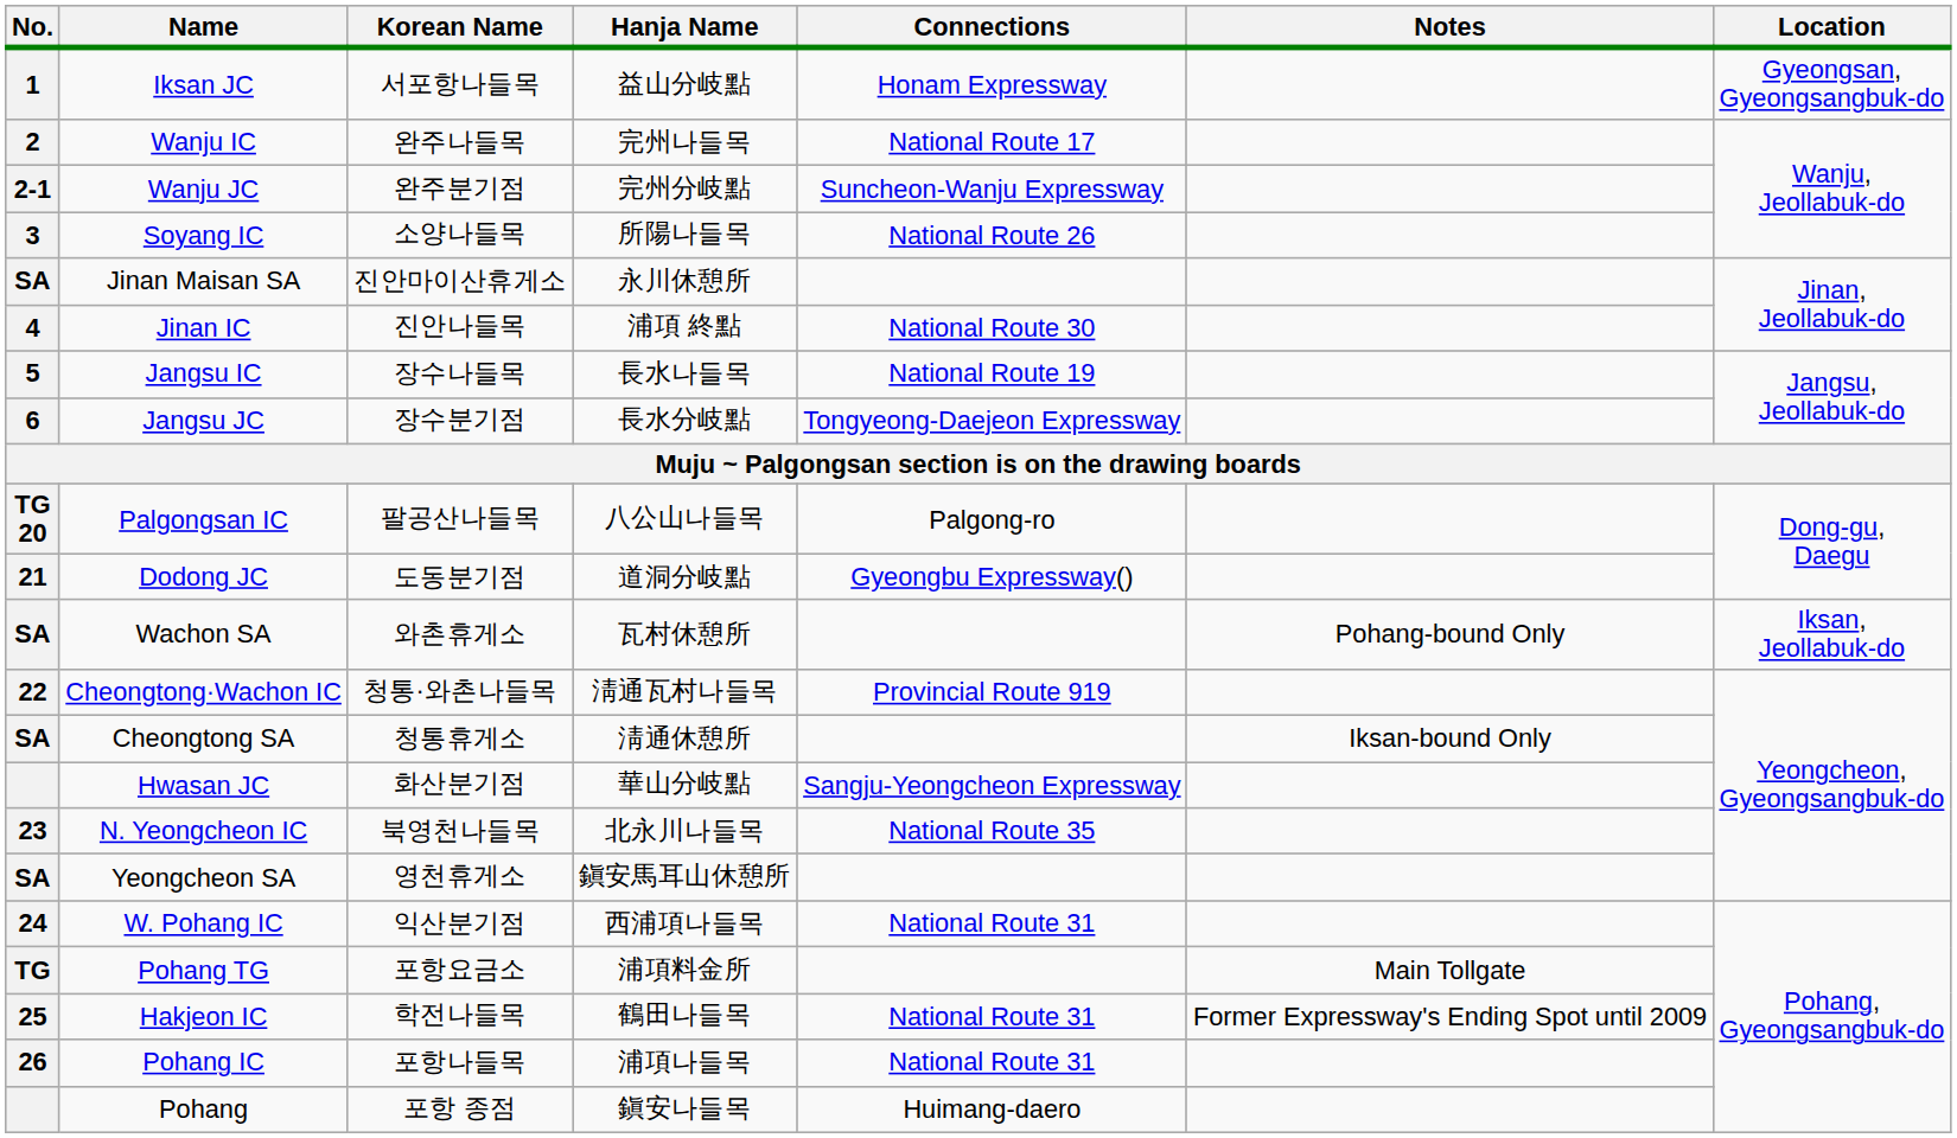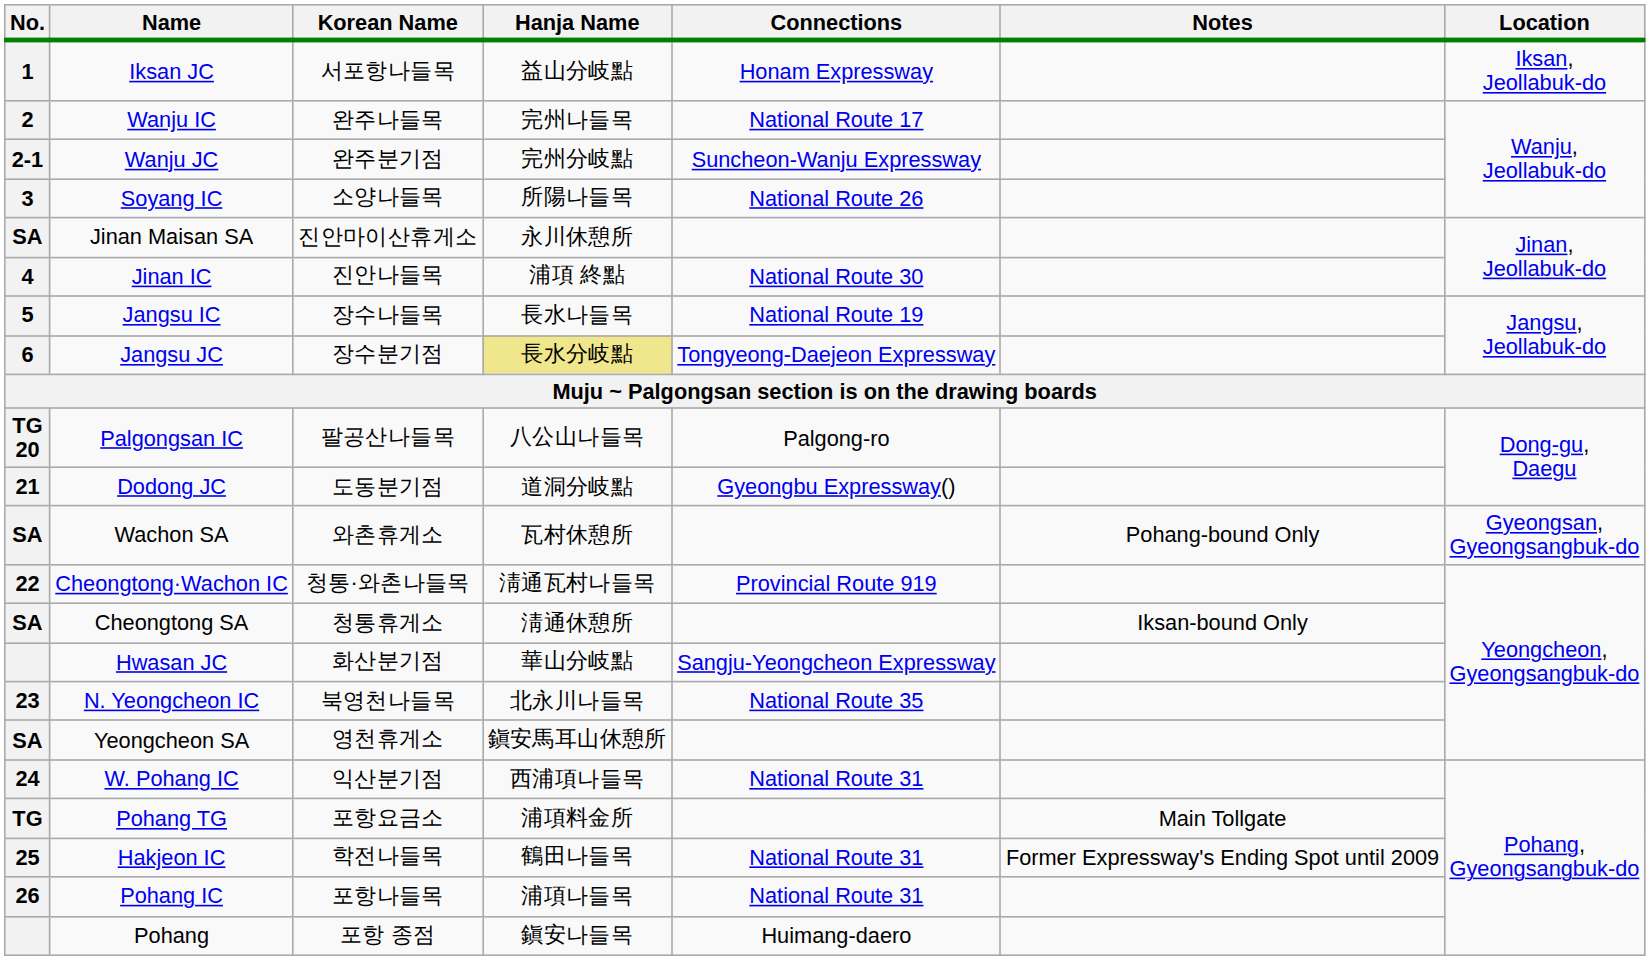Iksan JC | Location: Gyeongsan, Gyeongsangbuk-do -> Iksan, Jeollabuk-do
Jangsu JC | Hanja Name: no background -> khaki background
Wachon SA | Location: Iksan, Jeollabuk-do -> Gyeongsan, Gyeongsangbuk-do
